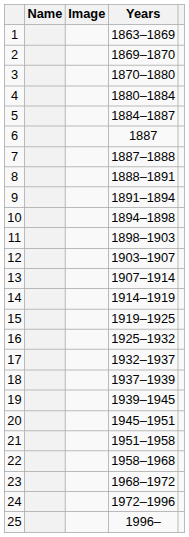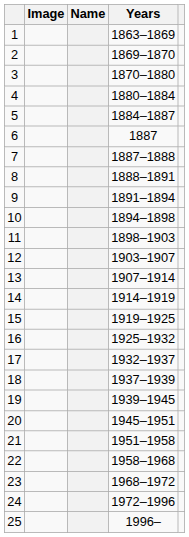columns swapped: Image <-> Name
